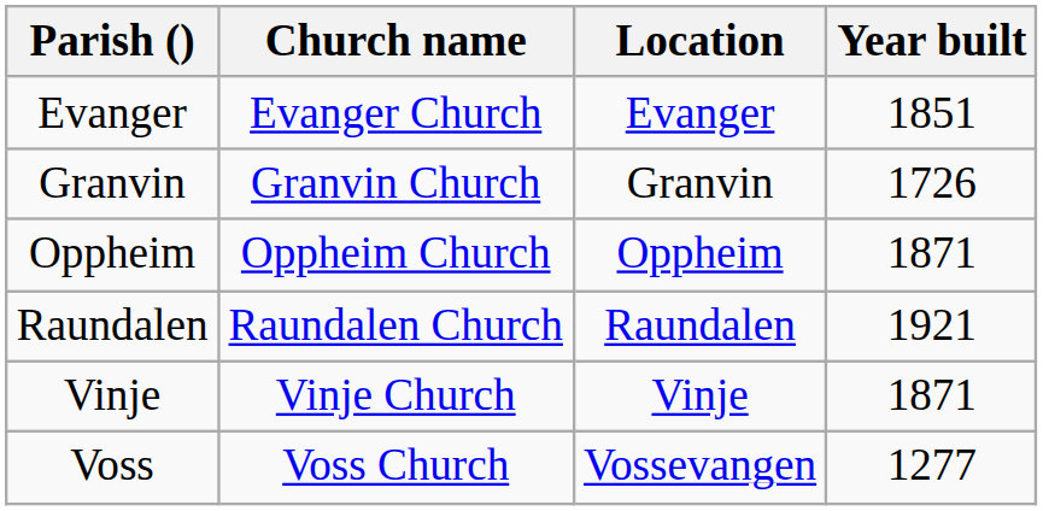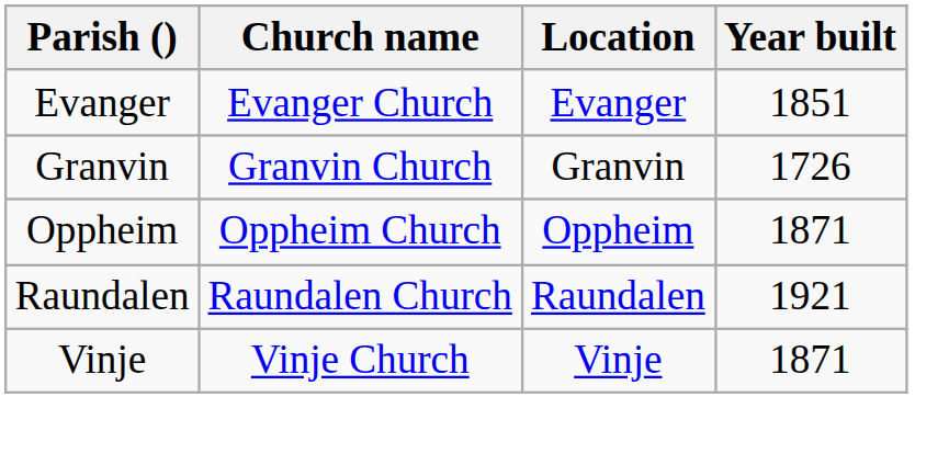- row: Voss | Voss Church | Vossevangen | 1277
